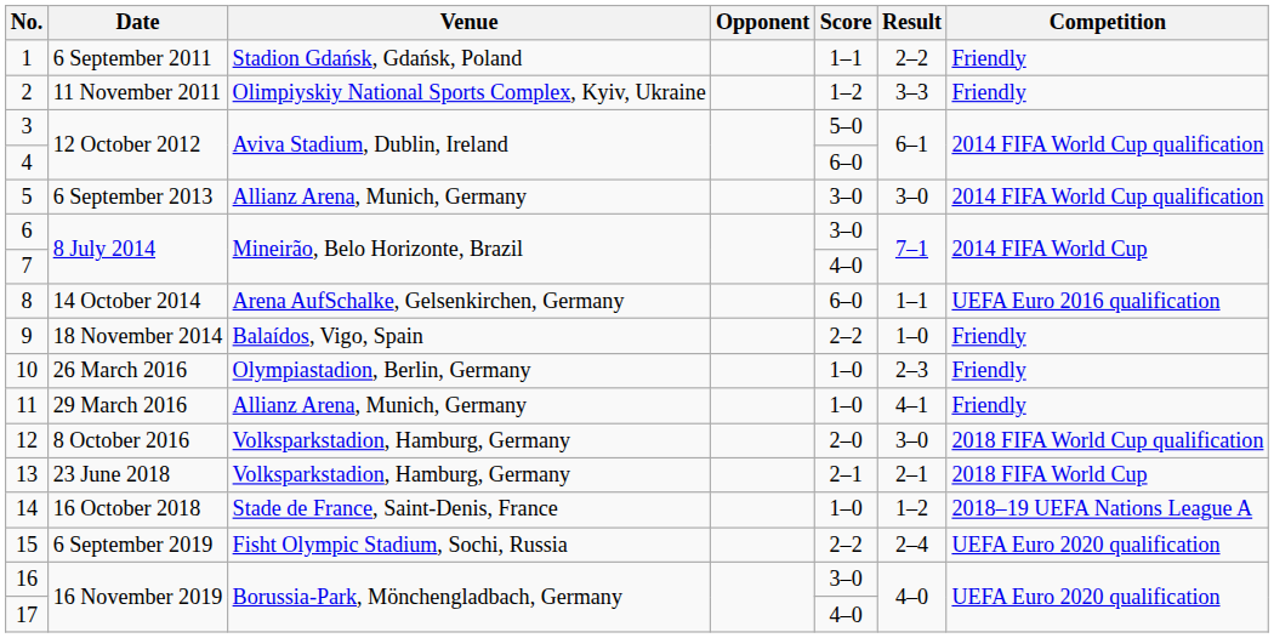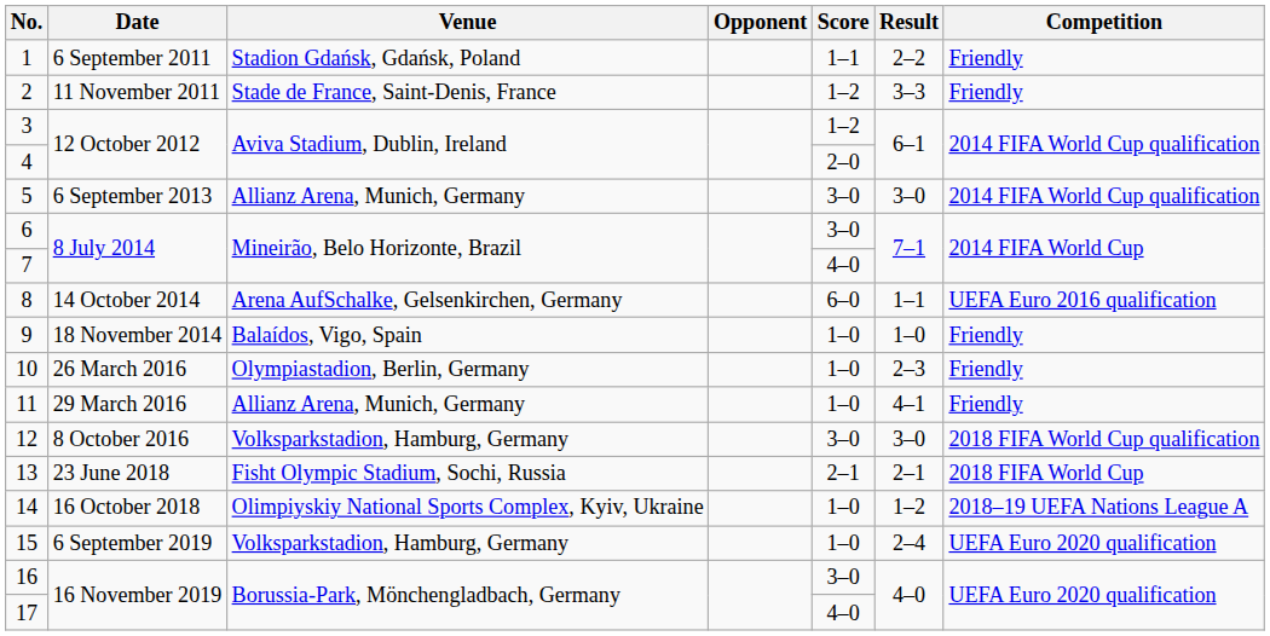2 | Venue: Olimpiyskiy National Sports Complex, Kyiv, Ukraine -> Stade de France, Saint-Denis, France
3 | Score: 5–0 -> 1–2
4 | Score: 6–0 -> 2–0
9 | Score: 2–2 -> 1–0
12 | Score: 2–0 -> 3–0
13 | Venue: Volksparkstadion, Hamburg, Germany -> Fisht Olympic Stadium, Sochi, Russia
14 | Venue: Stade de France, Saint-Denis, France -> Olimpiyskiy National Sports Complex, Kyiv, Ukraine
15 | Venue: Fisht Olympic Stadium, Sochi, Russia -> Volksparkstadion, Hamburg, Germany
15 | Score: 2–2 -> 1–0
